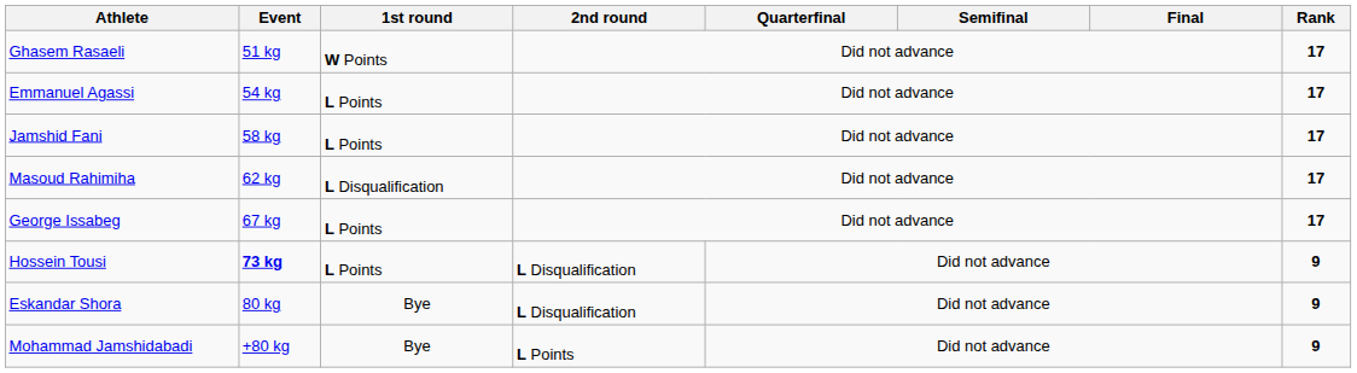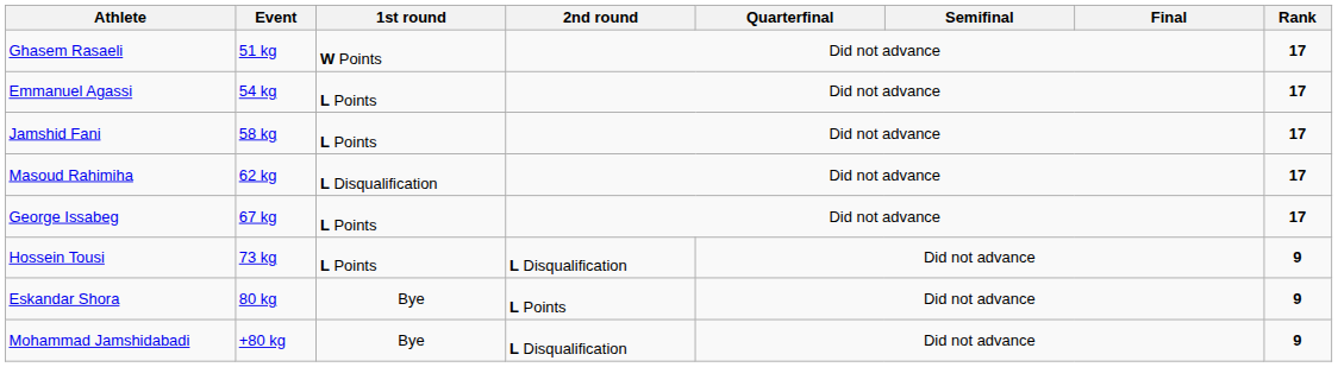Hossein Tousi | Event: bold -> normal
Eskandar Shora | 2nd round: L Disqualification -> L Points
Mohammad Jamshidabadi | 2nd round: L Points -> L Disqualification
